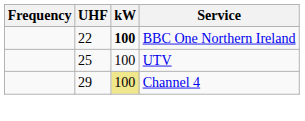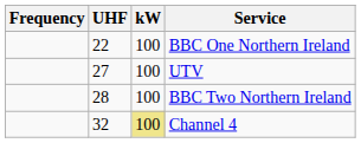BBC One Northern Ireland | kW: bold -> normal
UTV | UHF: 25 -> 27
+ row: 28 | 100 | BBC Two Northern Ireland
Channel 4 | UHF: 29 -> 32
